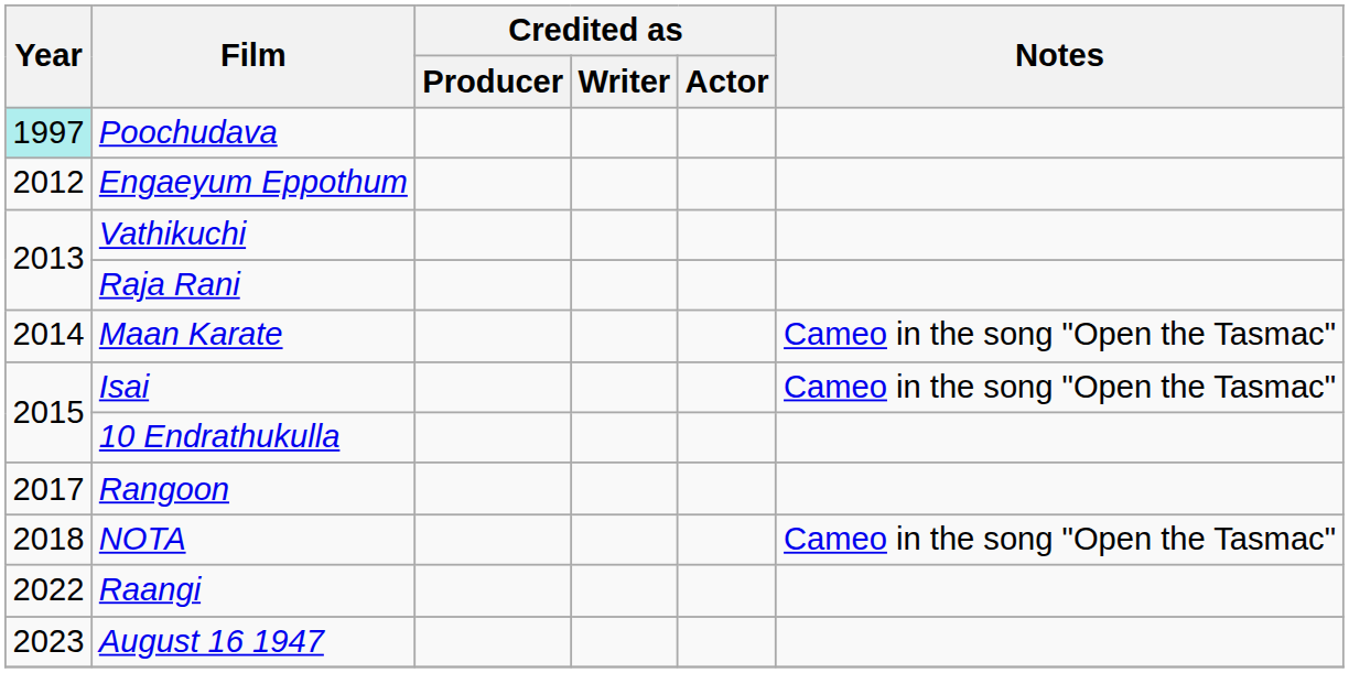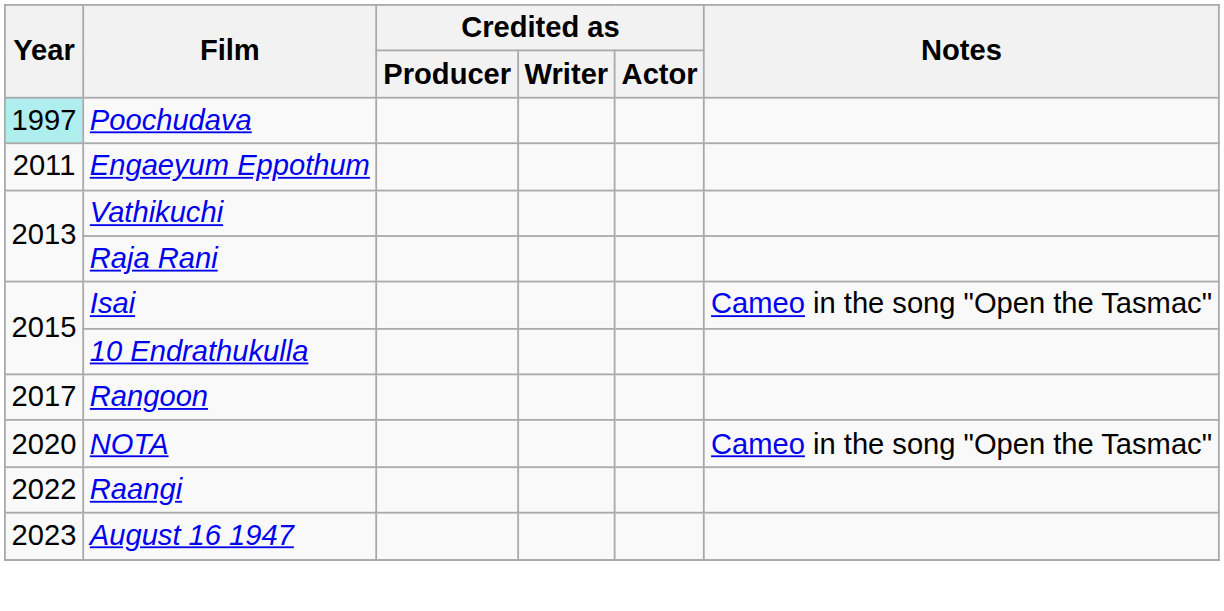Engaeyum Eppothum | Year: 2012 -> 2011
- row: 2014 | Maan Karate | Cameo in the song "Open the Tasmac"
NOTA | Year: 2018 -> 2020
